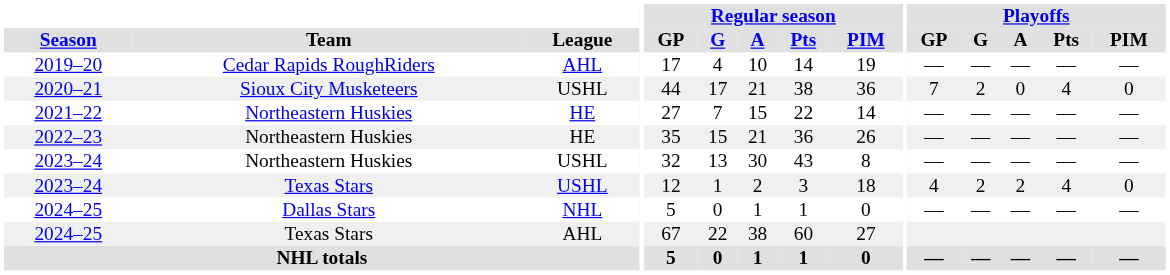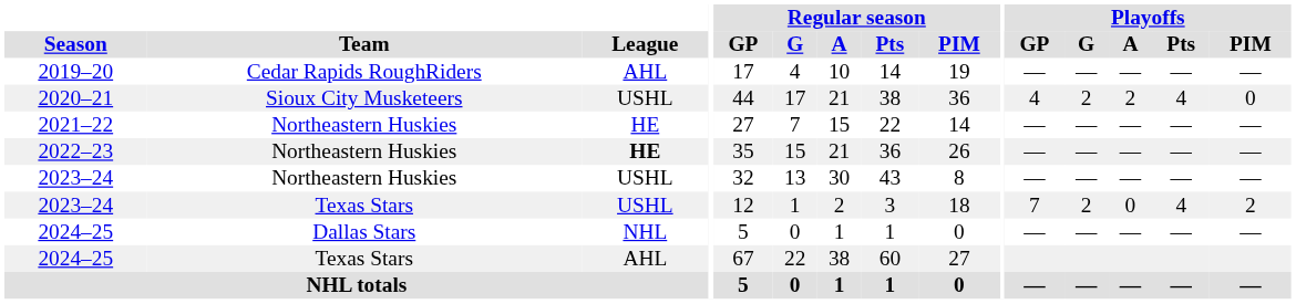2020–21 | Playoffs / GP: 7 -> 4
2020–21 | Playoffs / A: 0 -> 2
2022–23 | League: normal -> bold
2023–24 / Texas Stars | Playoffs / GP: 4 -> 7
2023–24 / Texas Stars | Playoffs / A: 2 -> 0
2023–24 / Texas Stars | Playoffs / PIM: 0 -> 2
